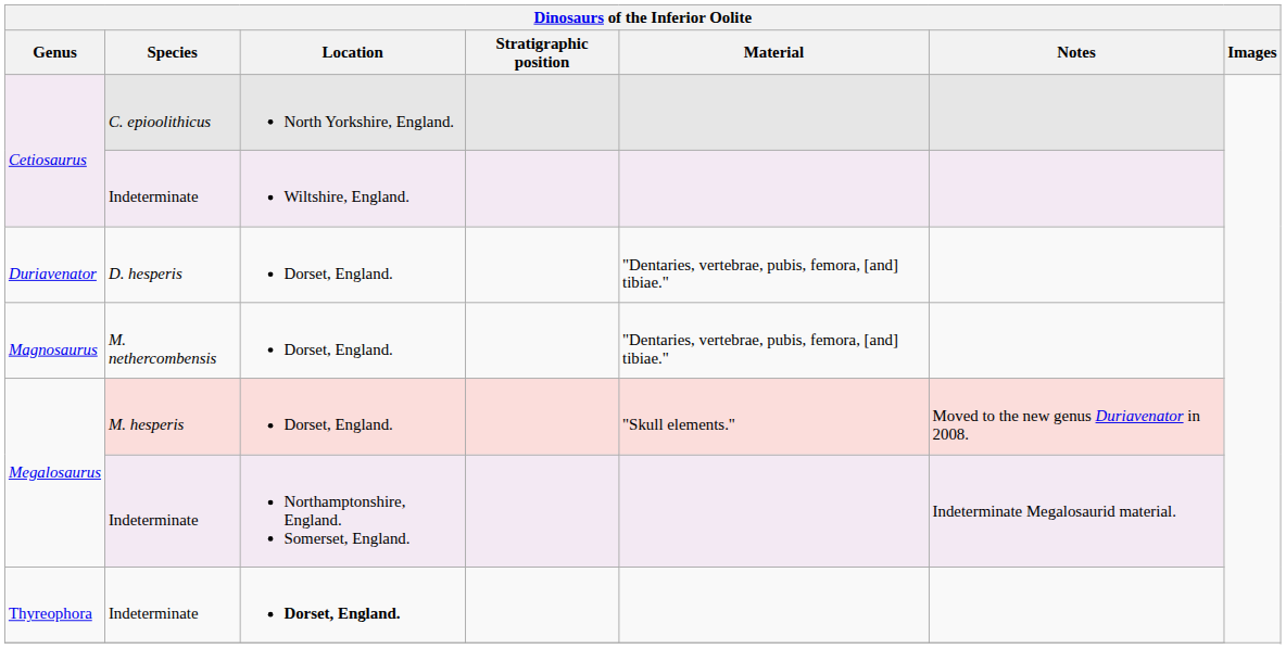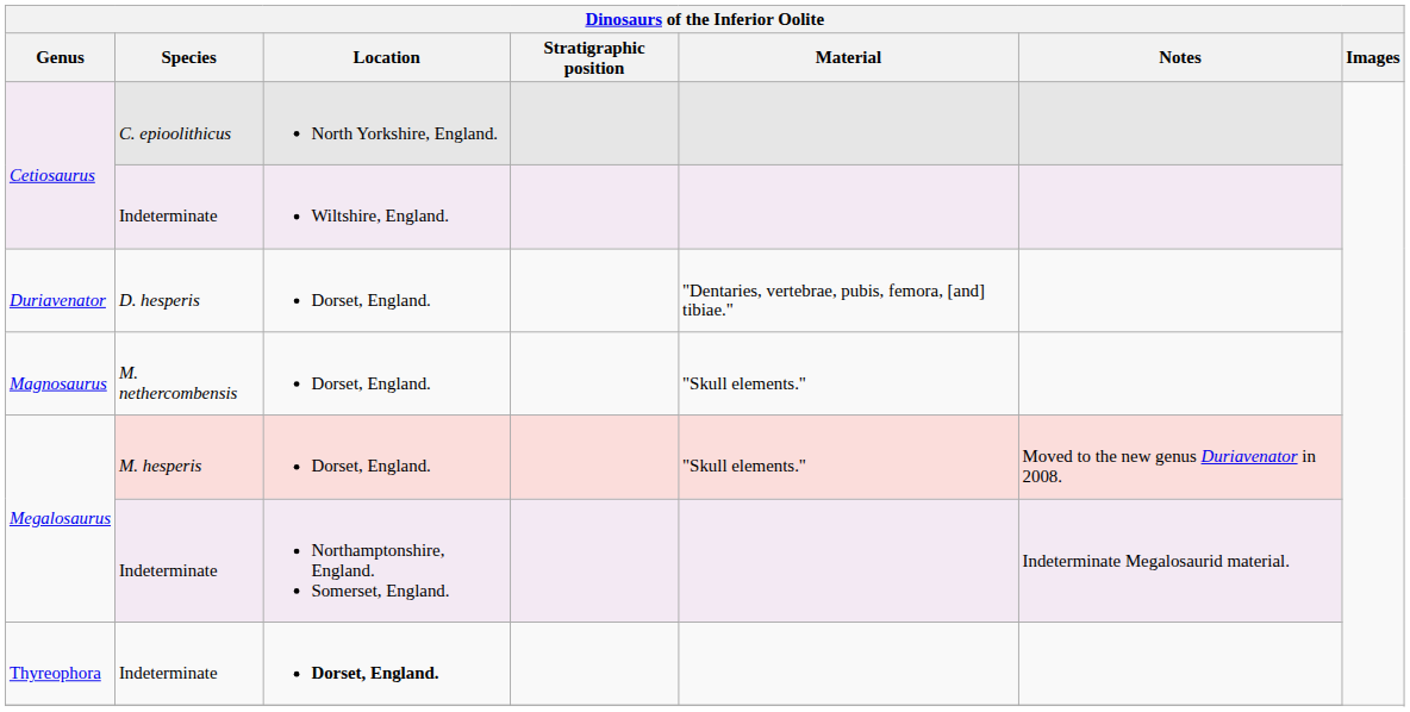Magnosaurus | Material: "Dentaries, vertebrae, pubis, femora, [and] tibiae." -> "Skull elements."
